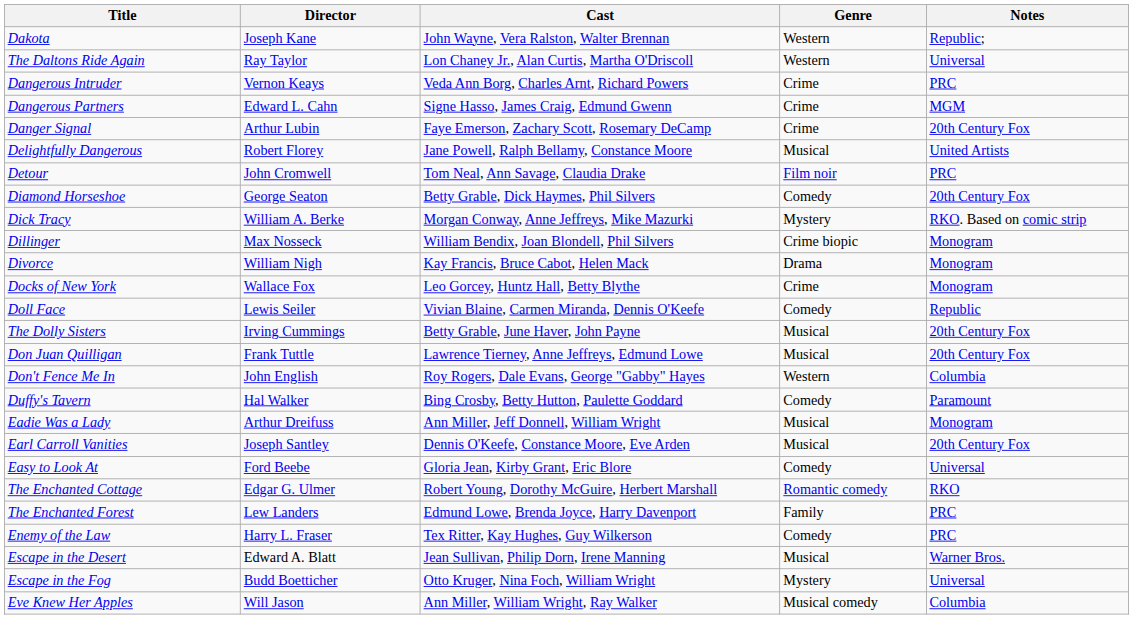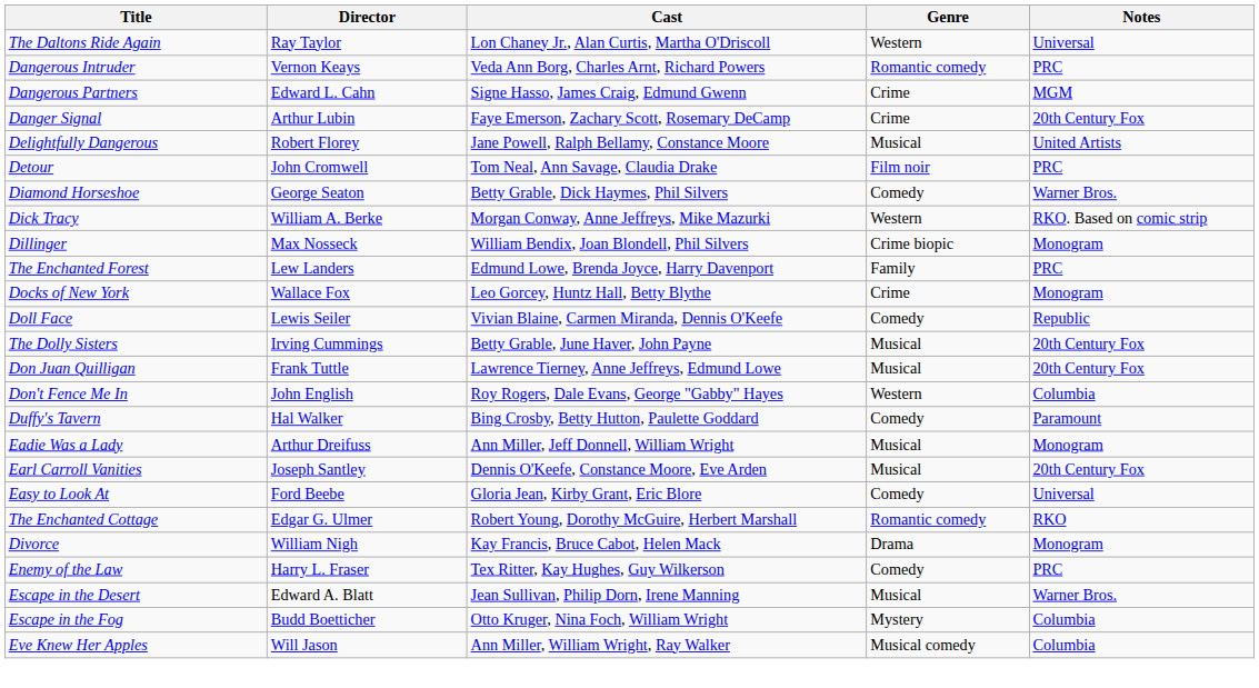- row: Dakota | Joseph Kane | John Wayne, Vera Ralston, Walter Brennan | Western | Republic;
Dangerous Intruder | Genre: Crime -> Romantic comedy
Diamond Horseshoe | Notes: 20th Century Fox -> Warner Bros.
Dick Tracy | Genre: Mystery -> Western
rows swapped: Divorce <-> The Enchanted Forest
Escape in the Fog | Notes: Universal -> Columbia
